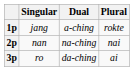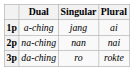columns swapped: Singular <-> Dual
1p | Plural: rokte -> ai
3p | Plural: ai -> rokte
